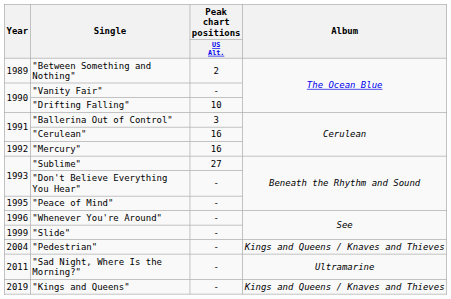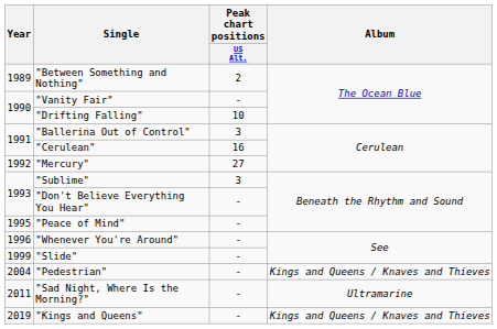"Mercury" | Peak chart positions / US Alt.: 16 -> 27
"Sublime" | Peak chart positions / US Alt.: 27 -> 3
